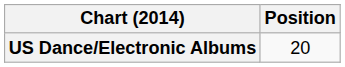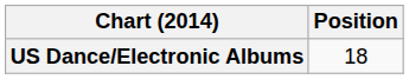US Dance/Electronic Albums | Position: 20 -> 18
